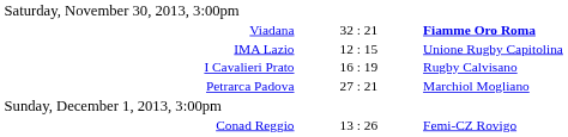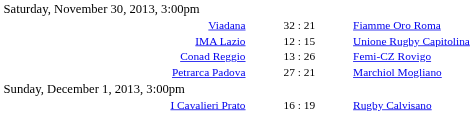Viadana | column 3: bold -> normal
rows swapped: I Cavalieri Prato <-> Conad Reggio
